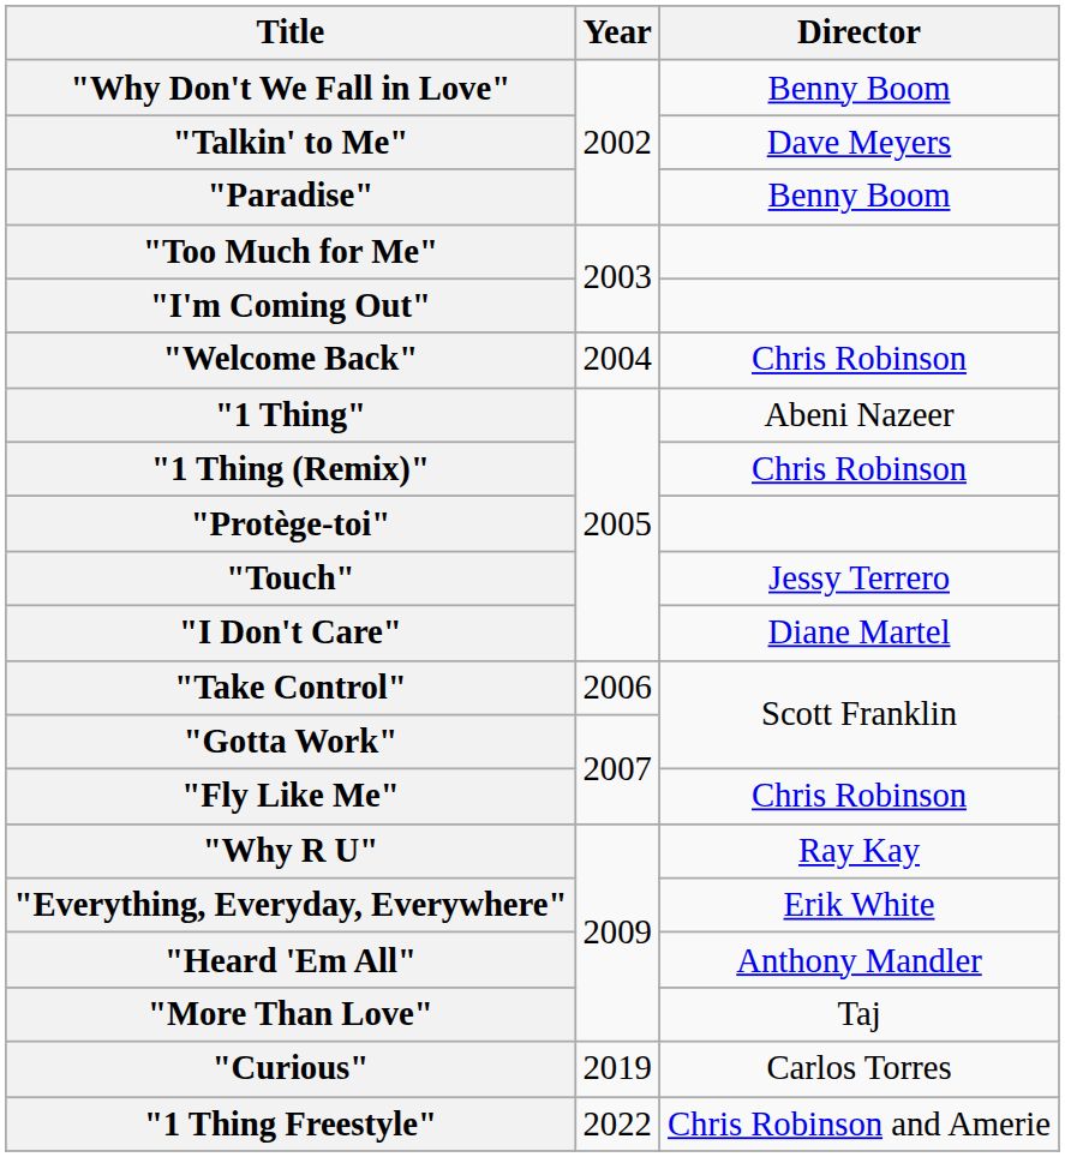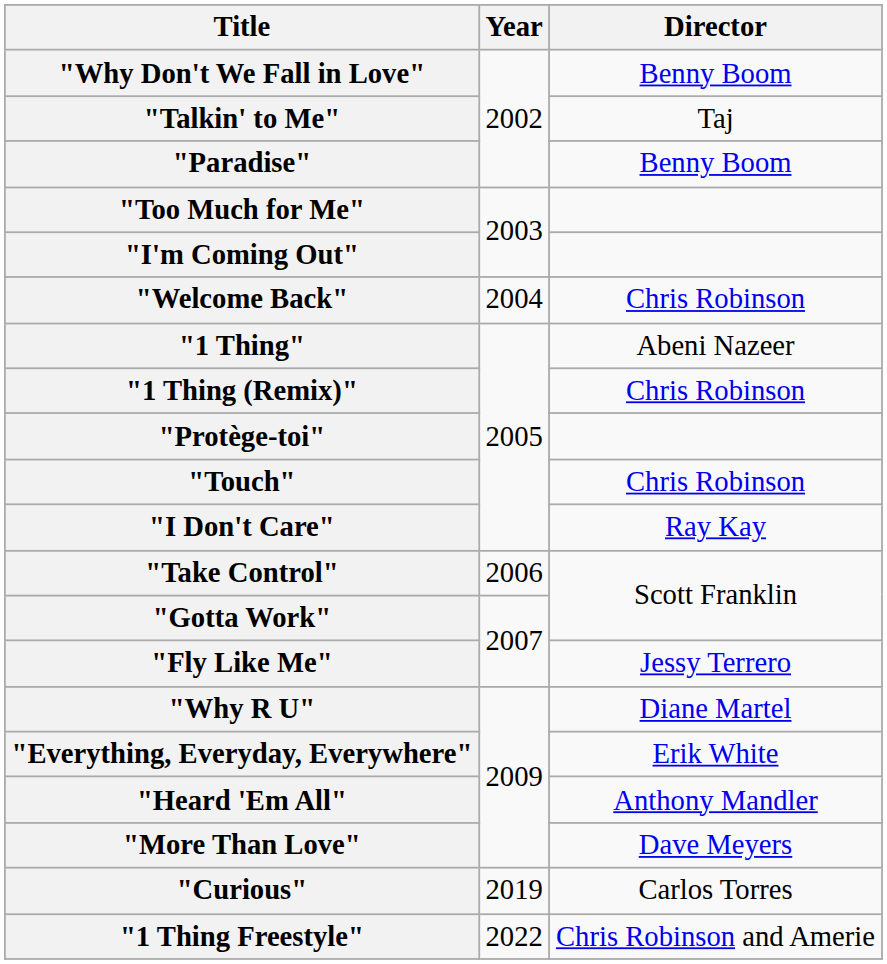"Talkin' to Me" | Director: Dave Meyers -> Taj
"Touch" | Director: Jessy Terrero -> Chris Robinson
"I Don't Care" | Director: Diane Martel -> Ray Kay
"Fly Like Me" | Director: Chris Robinson -> Jessy Terrero
"Why R U" | Director: Ray Kay -> Diane Martel
"More Than Love" | Director: Taj -> Dave Meyers
